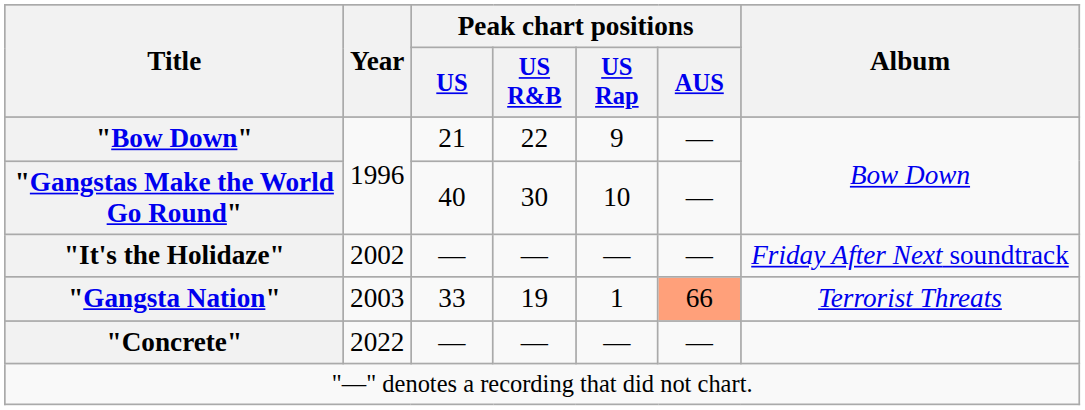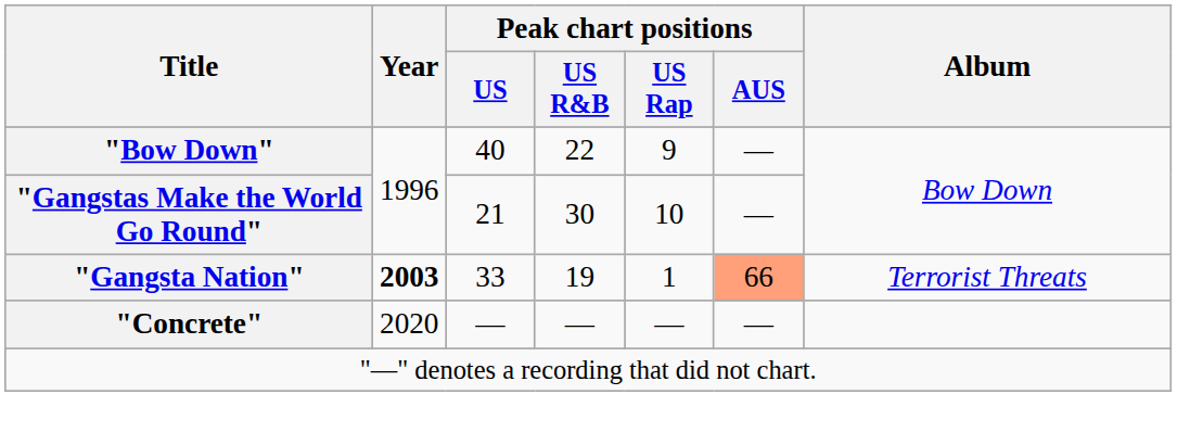"Bow Down" | Peak chart positions / US: 21 -> 40
"Gangstas Make the World Go Round" | Peak chart positions / US: 40 -> 21
- row: "It's the Holidaze" | 2002 | — | — | — | — | Friday After Next soundtrack
"Gangsta Nation" | Year: normal -> bold
"Concrete" | Year: 2022 -> 2020
